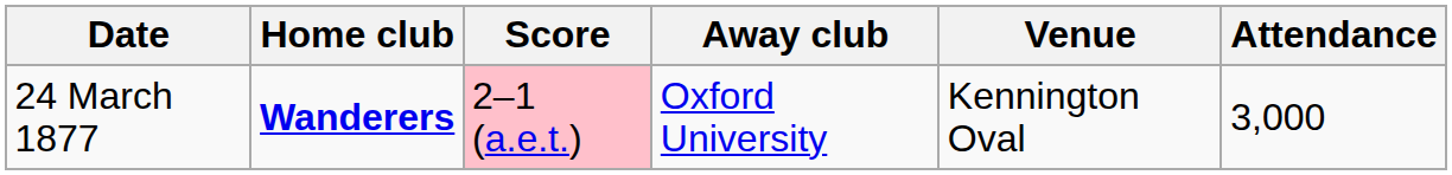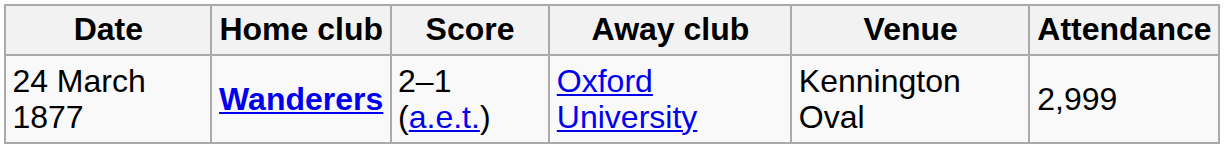24 March 1877 | Score: pink background -> no background
24 March 1877 | Attendance: 3,000 -> 2,999
